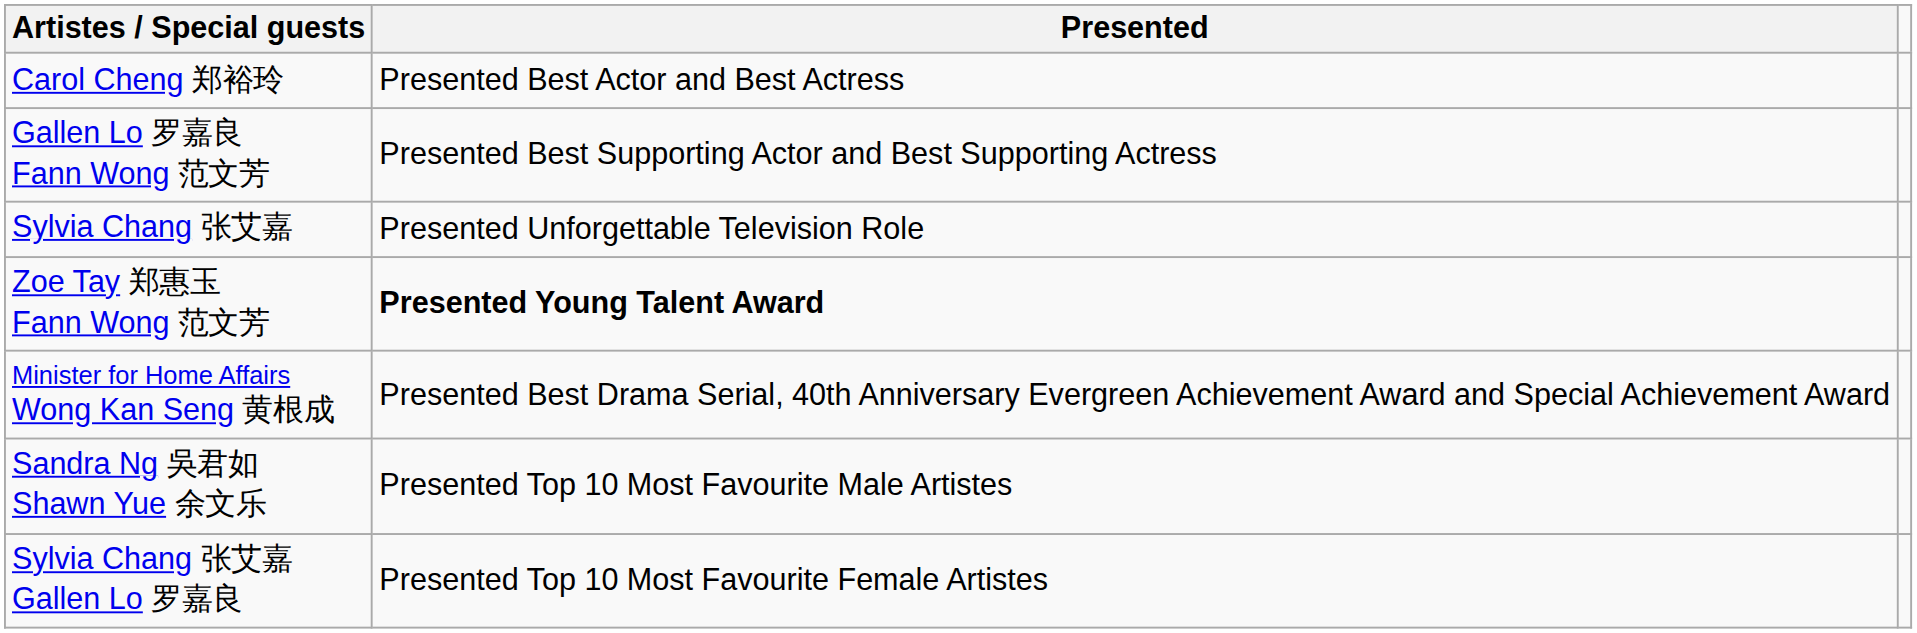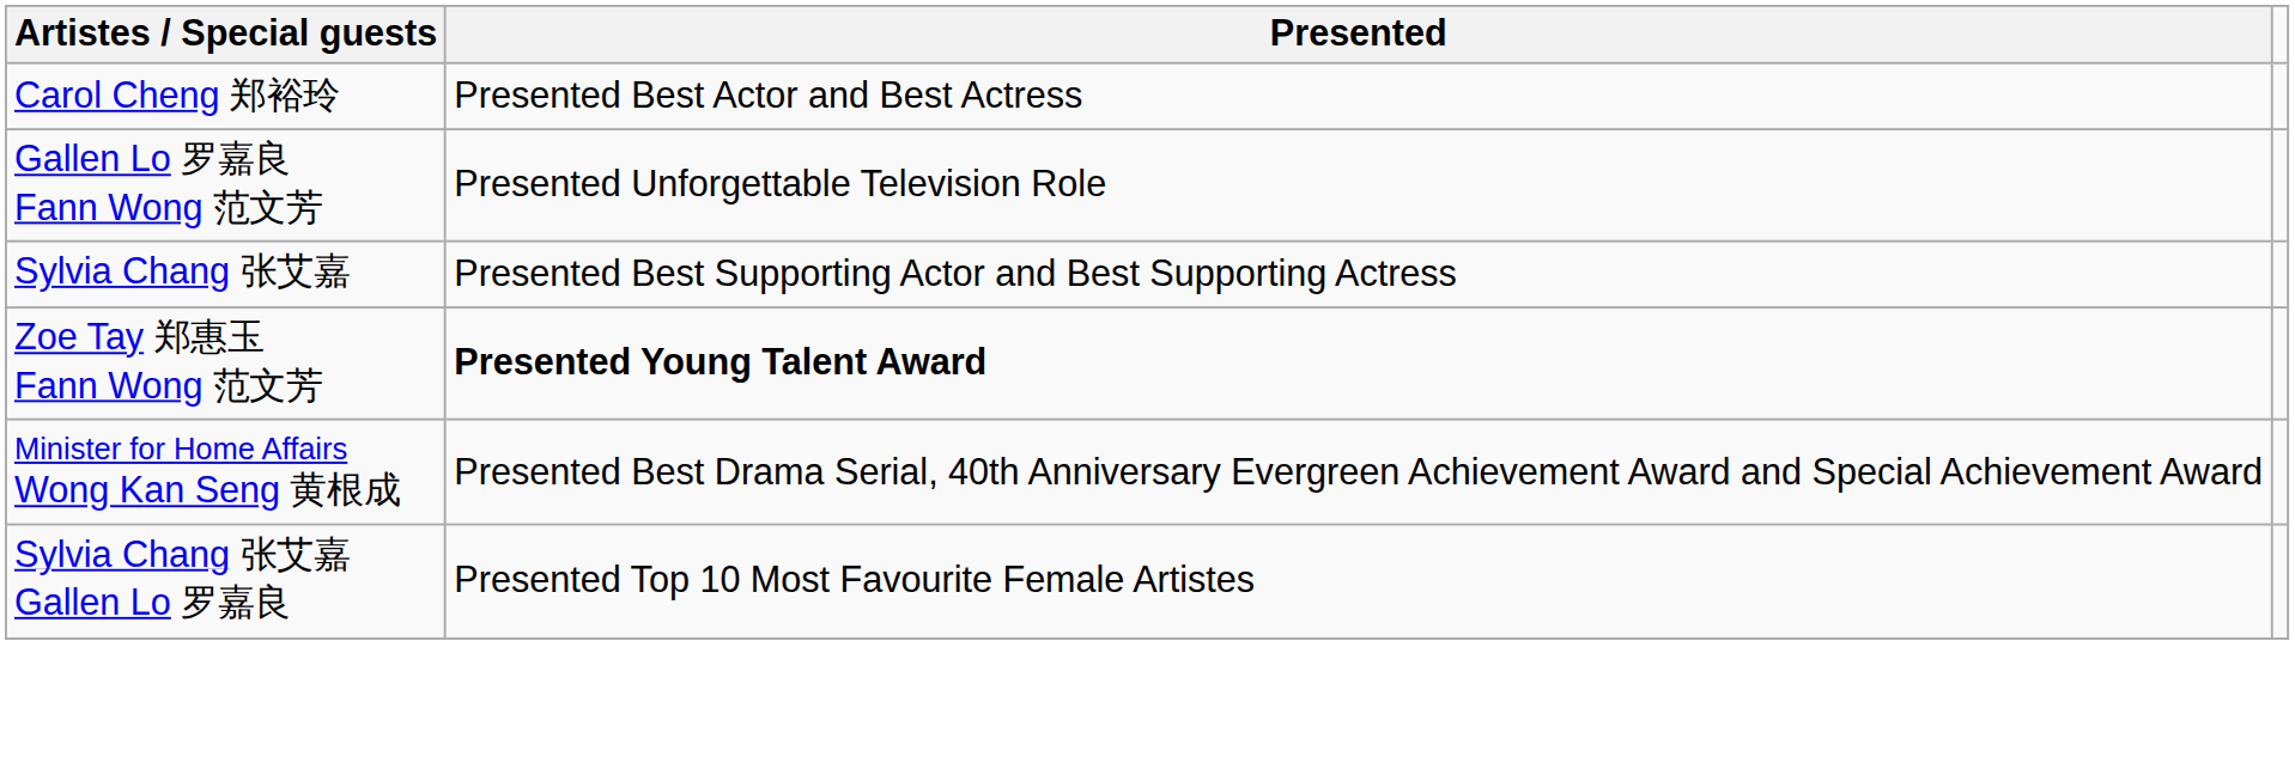Gallen Lo 罗嘉良 Fann Wong 范文芳 | Presented: Presented Best Supporting Actor and Best Supporting Actress -> Presented Unforgettable Television Role
Sylvia Chang 张艾嘉 | Presented: Presented Unforgettable Television Role -> Presented Best Supporting Actor and Best Supporting Actress
- row: Sandra Ng 吳君如 Shawn Yue 余文乐 | Presented Top 10 Most Favourite Male Artistes
